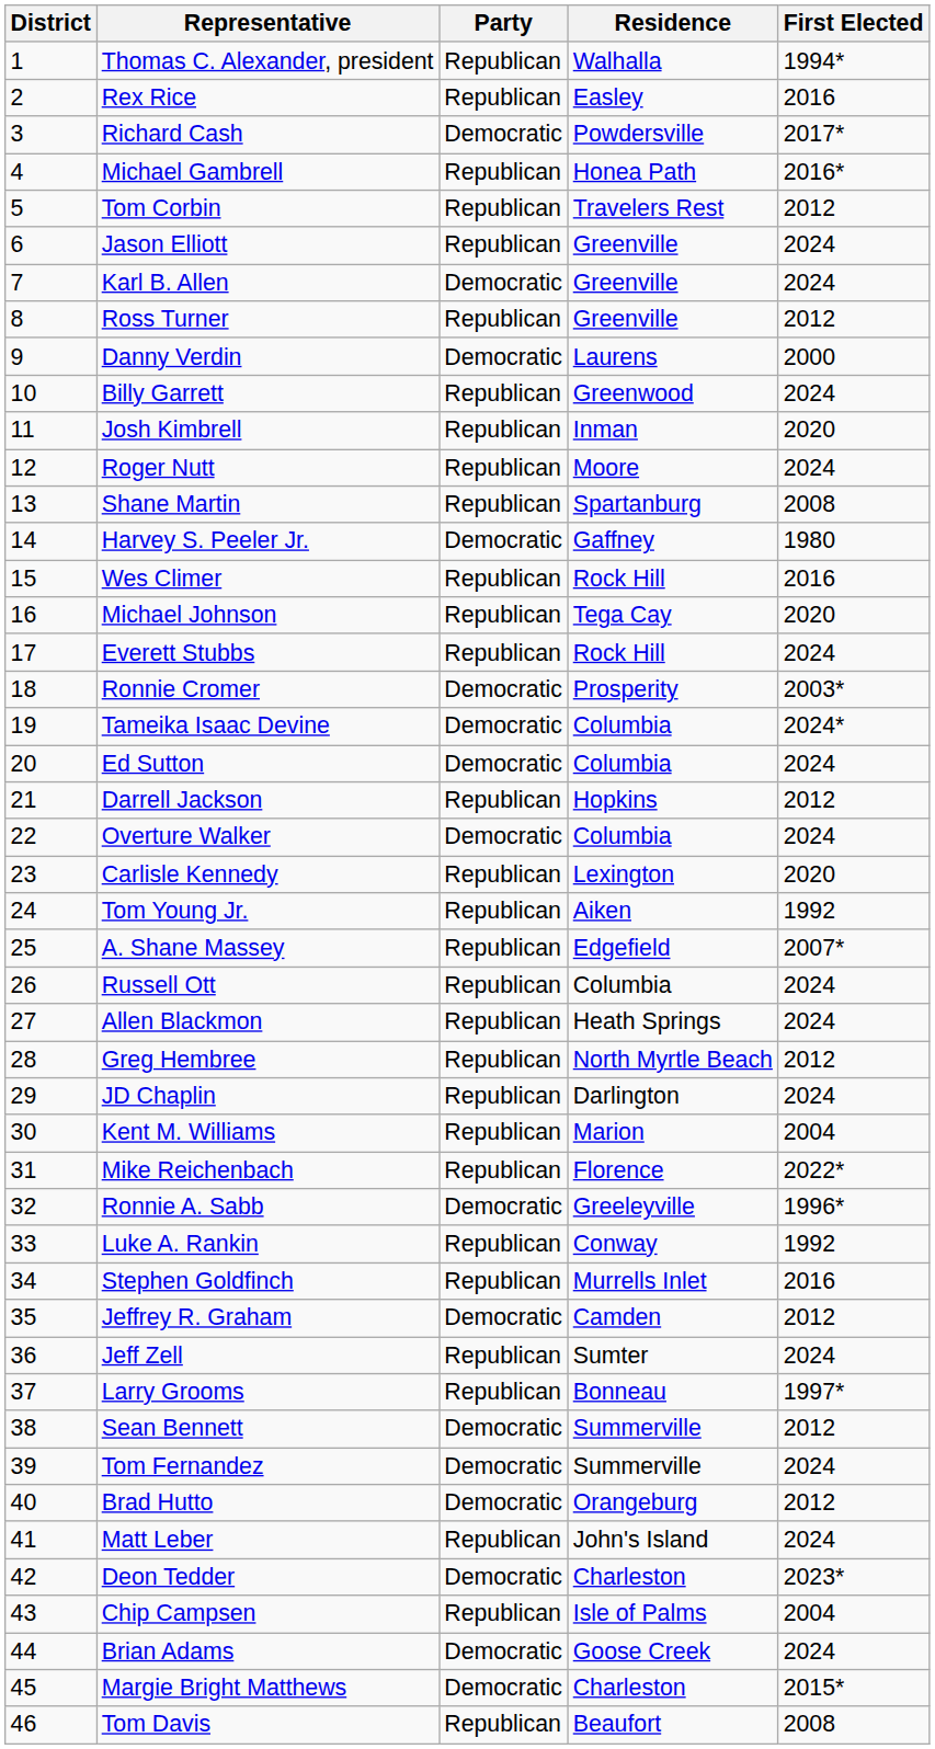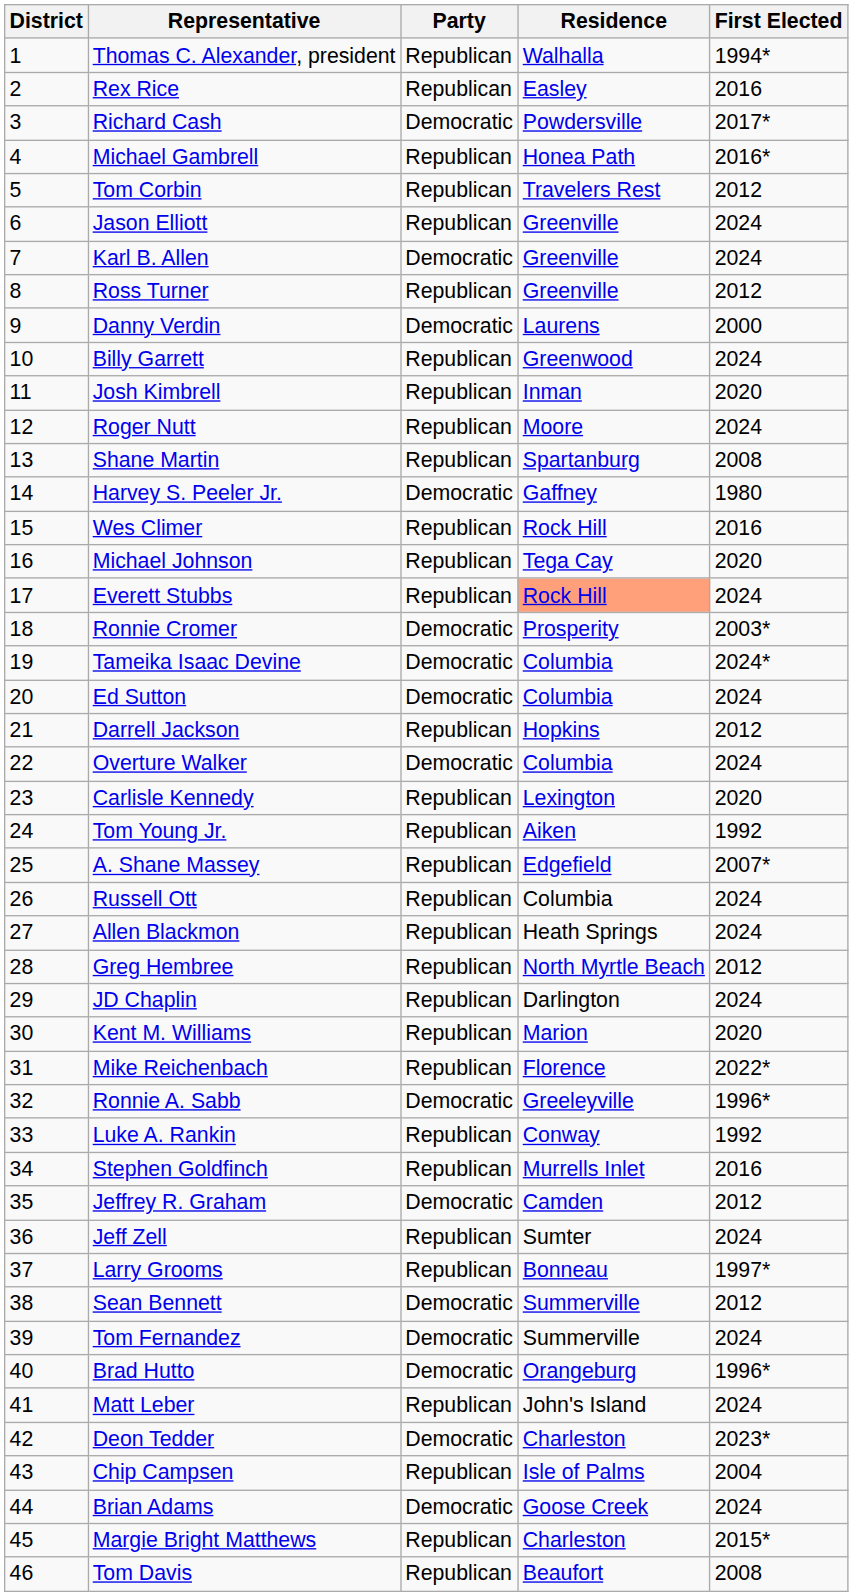Everett Stubbs | Residence: no background -> lightsalmon background
Kent M. Williams | First Elected: 2004 -> 2020
Brad Hutto | First Elected: 2012 -> 1996*
Margie Bright Matthews | Party: Democratic -> Republican
